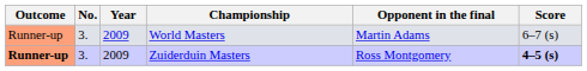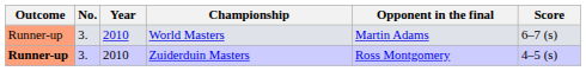World Masters | Year: 2009 -> 2010
Zuiderduin Masters | Year: 2009 -> 2010
Zuiderduin Masters | Score: bold -> normal
